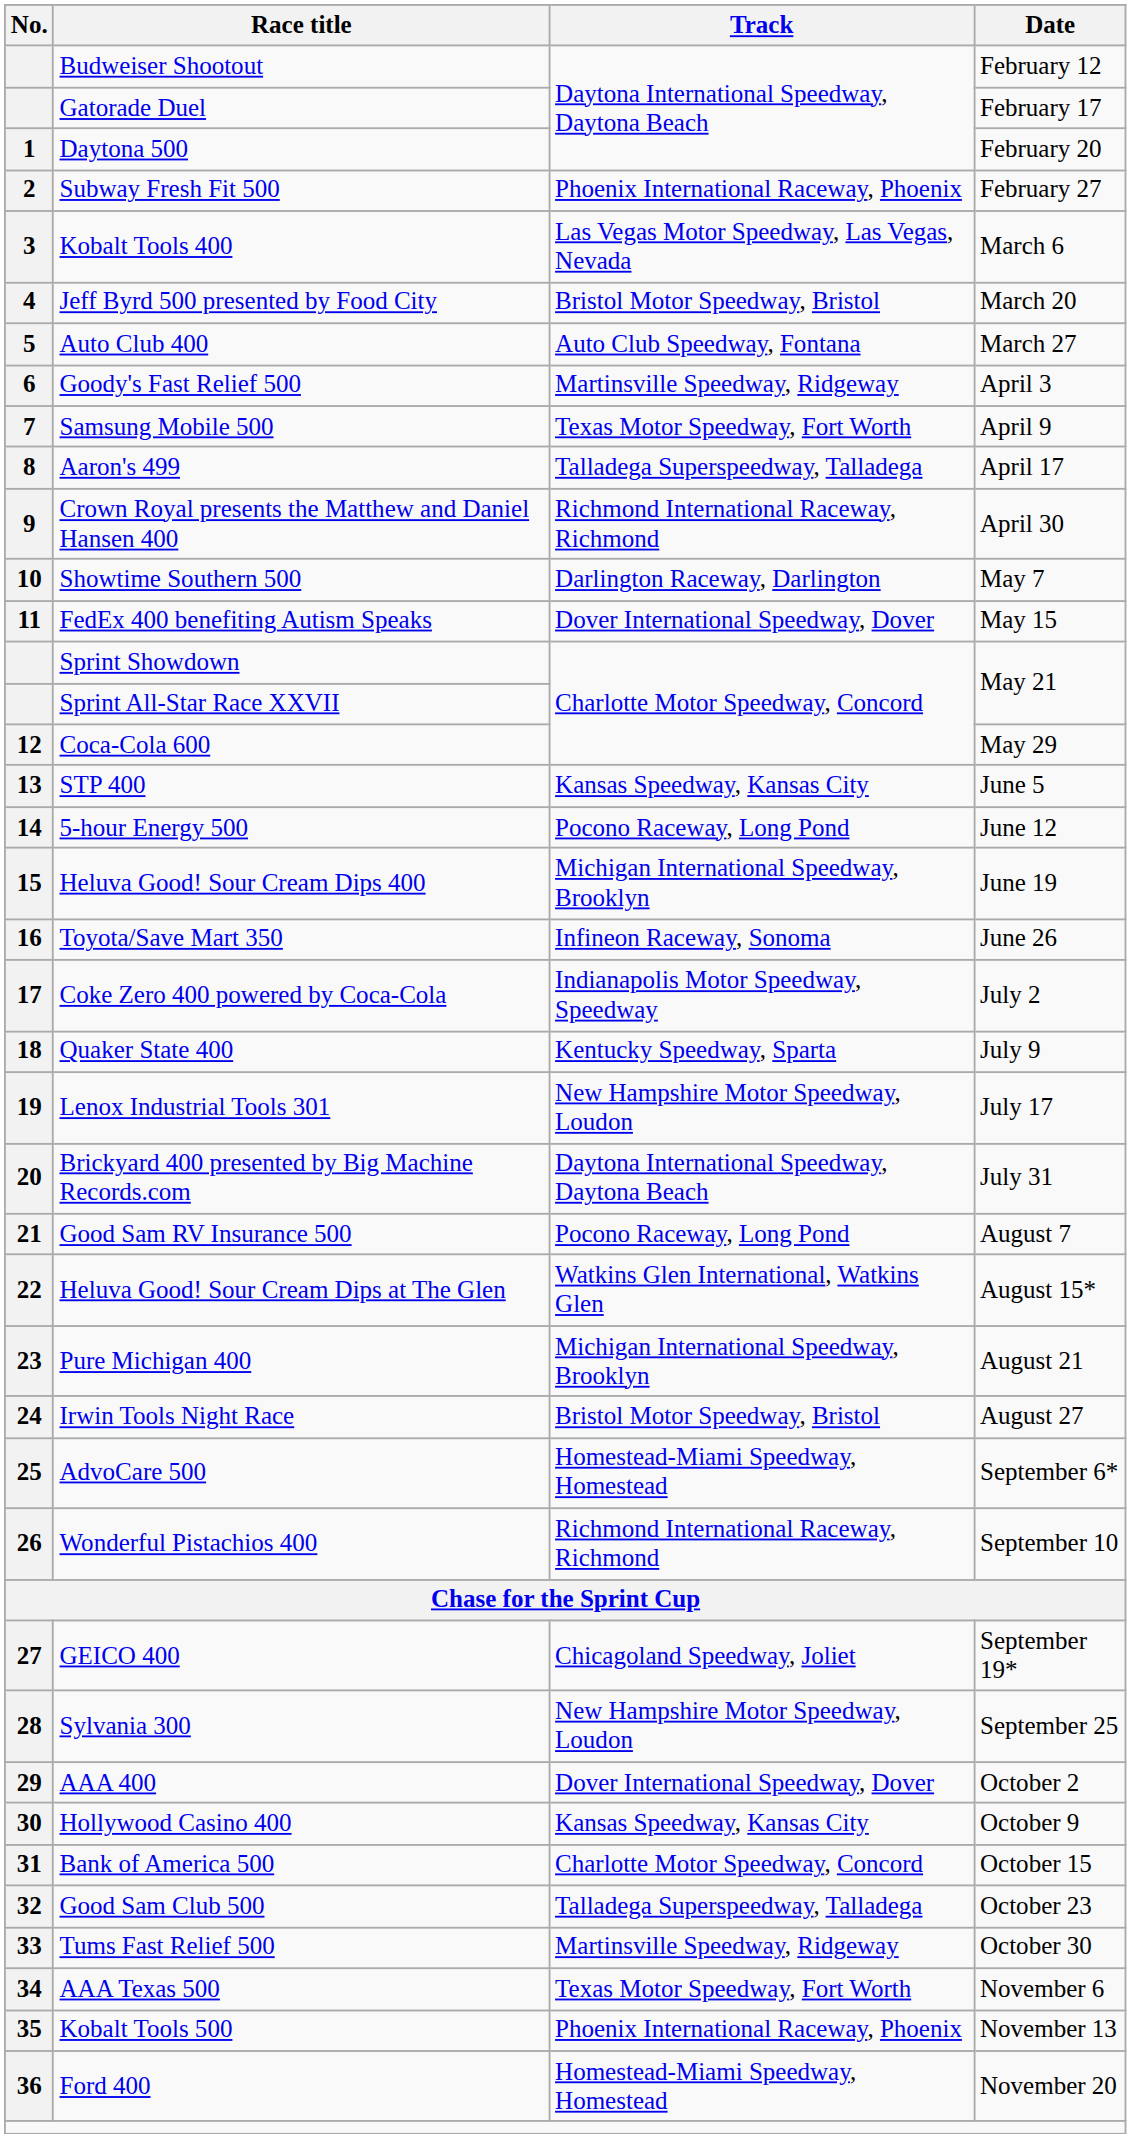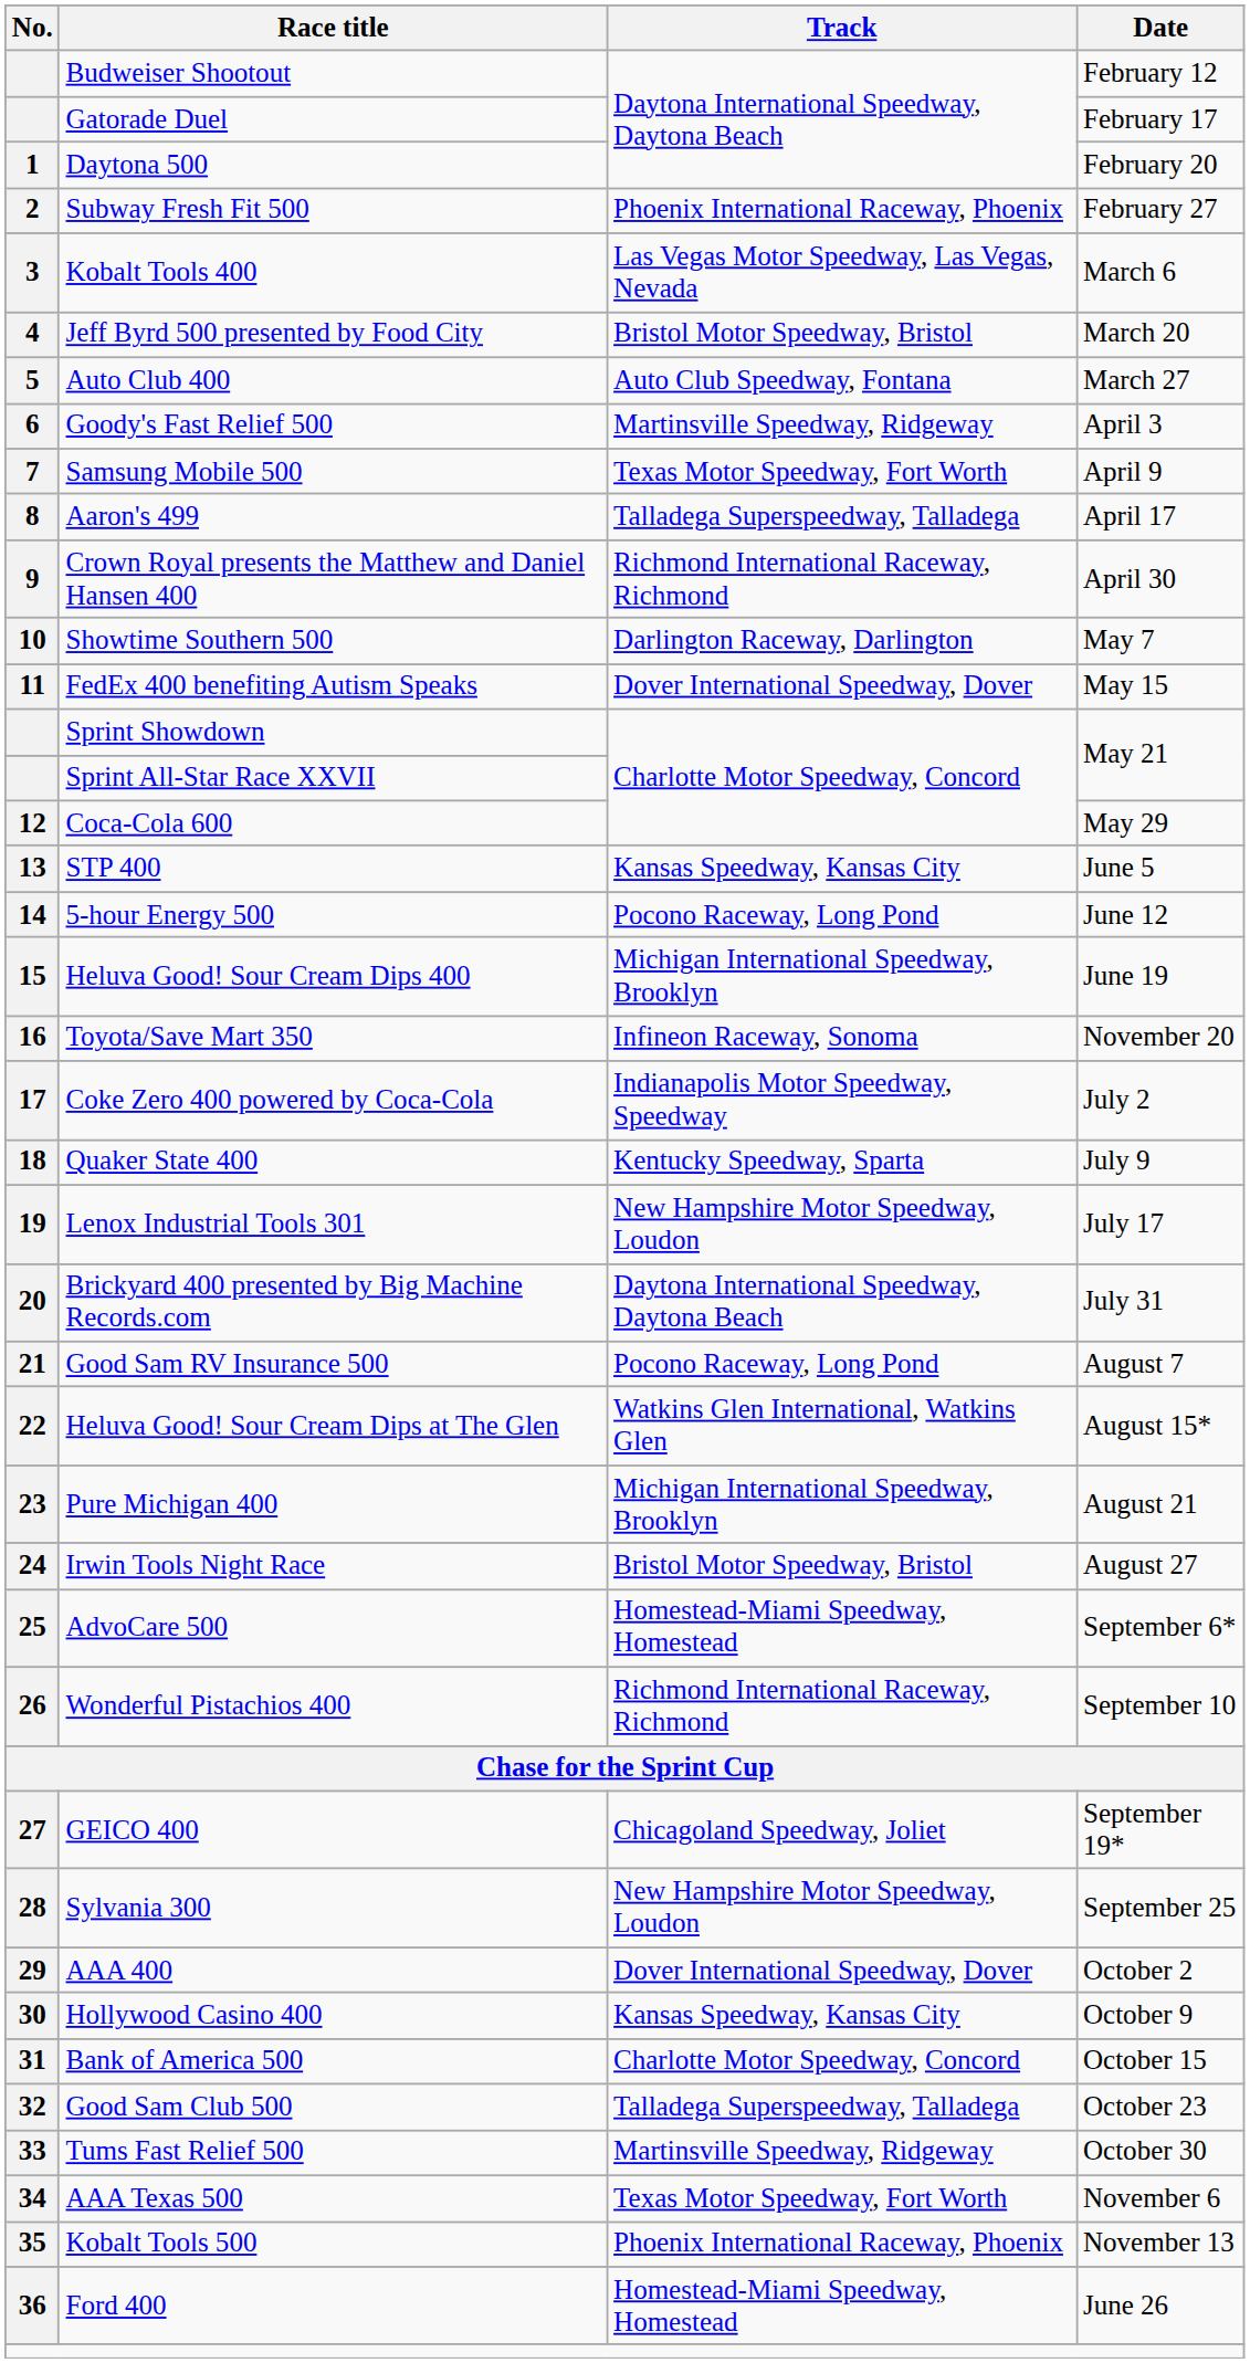Toyota/Save Mart 350 | Date: June 26 -> November 20
Ford 400 | Date: November 20 -> June 26
